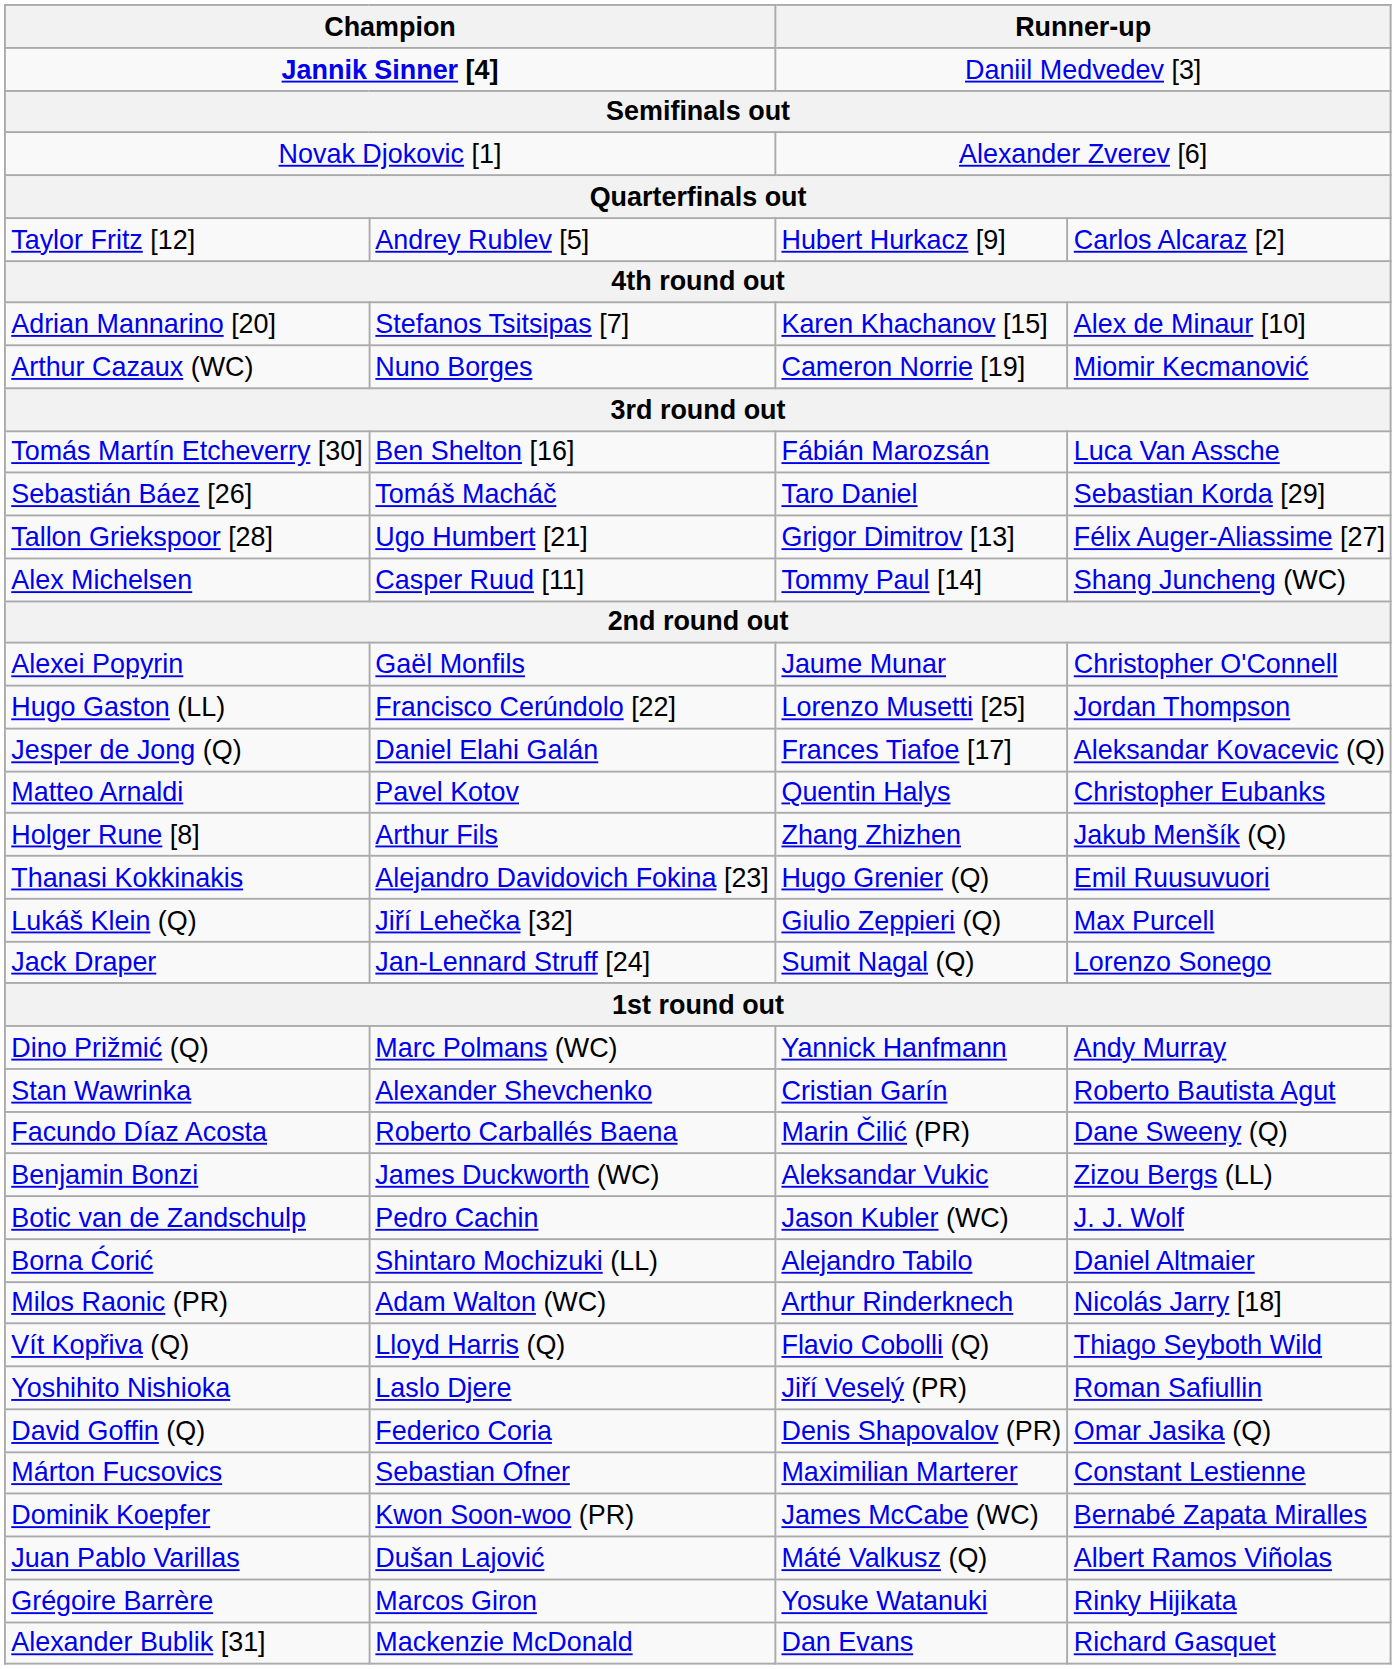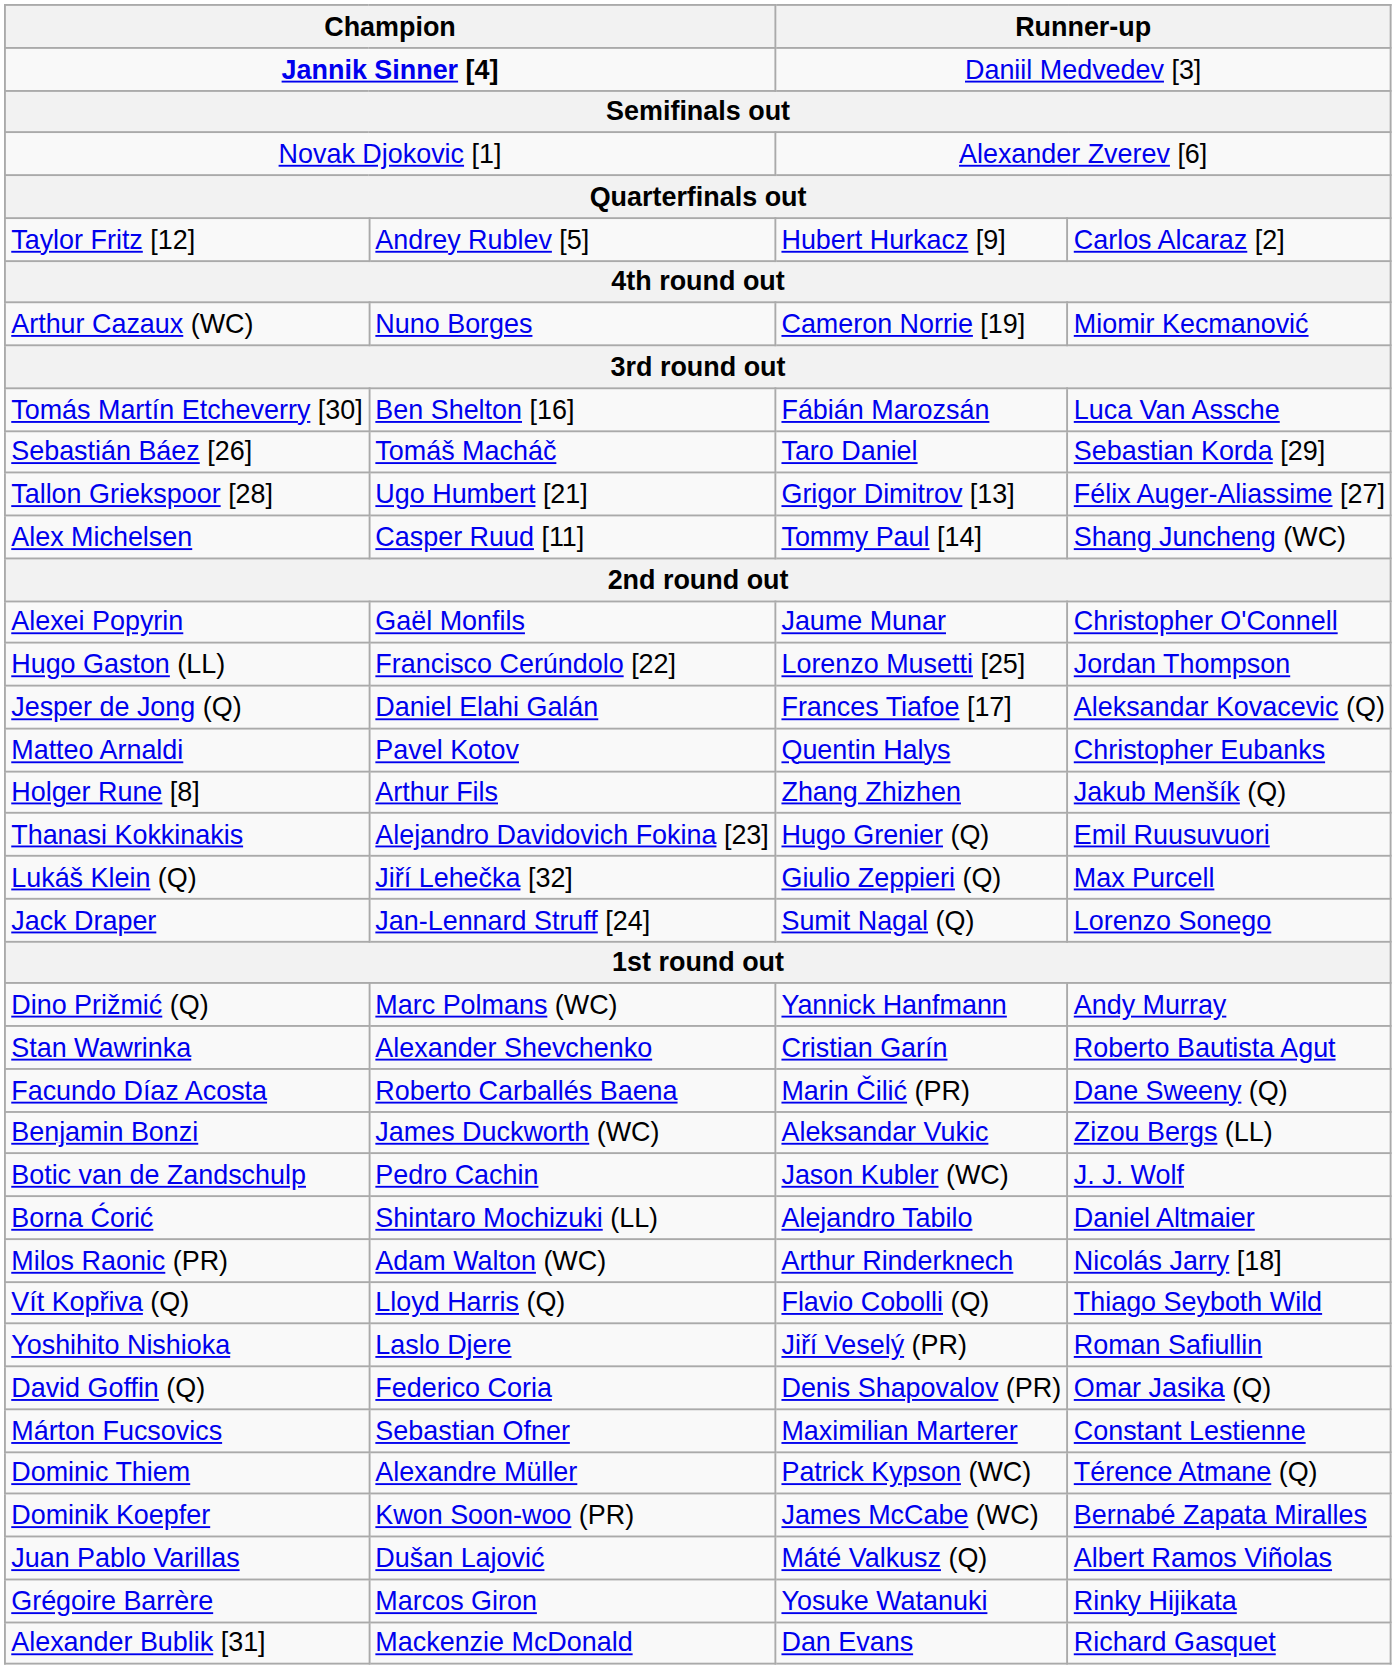- row: Adrian Mannarino [20] | Stefanos Tsitsipas [7] | Karen Khachanov [15] | Alex de Minaur [10]
+ row: Dominic Thiem | Alexandre Müller | Patrick Kypson (WC) | Térence Atmane (Q)
